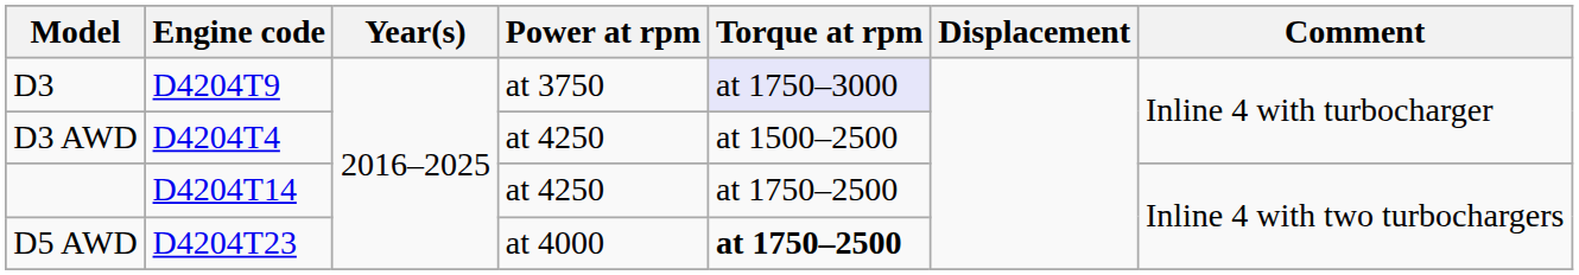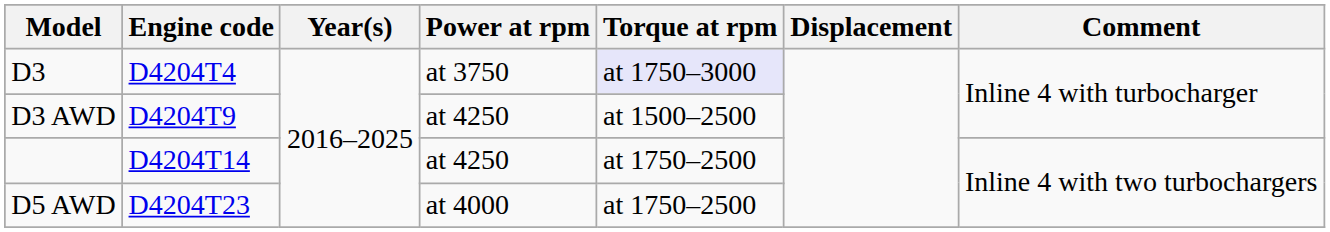D3 | Engine code: D4204T9 -> D4204T4
D3 AWD | Engine code: D4204T4 -> D4204T9
D5 AWD | Torque at rpm: bold -> normal
